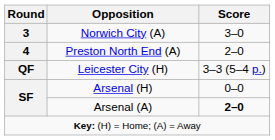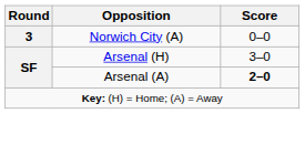Norwich City (A) | Score: 3–0 -> 0–0
- row: 4 | Preston North End (A) | 2–0
- row: QF | Leicester City (H) | 3–3 (5–4 p.)
Arsenal (H) | Score: 0–0 -> 3–0
